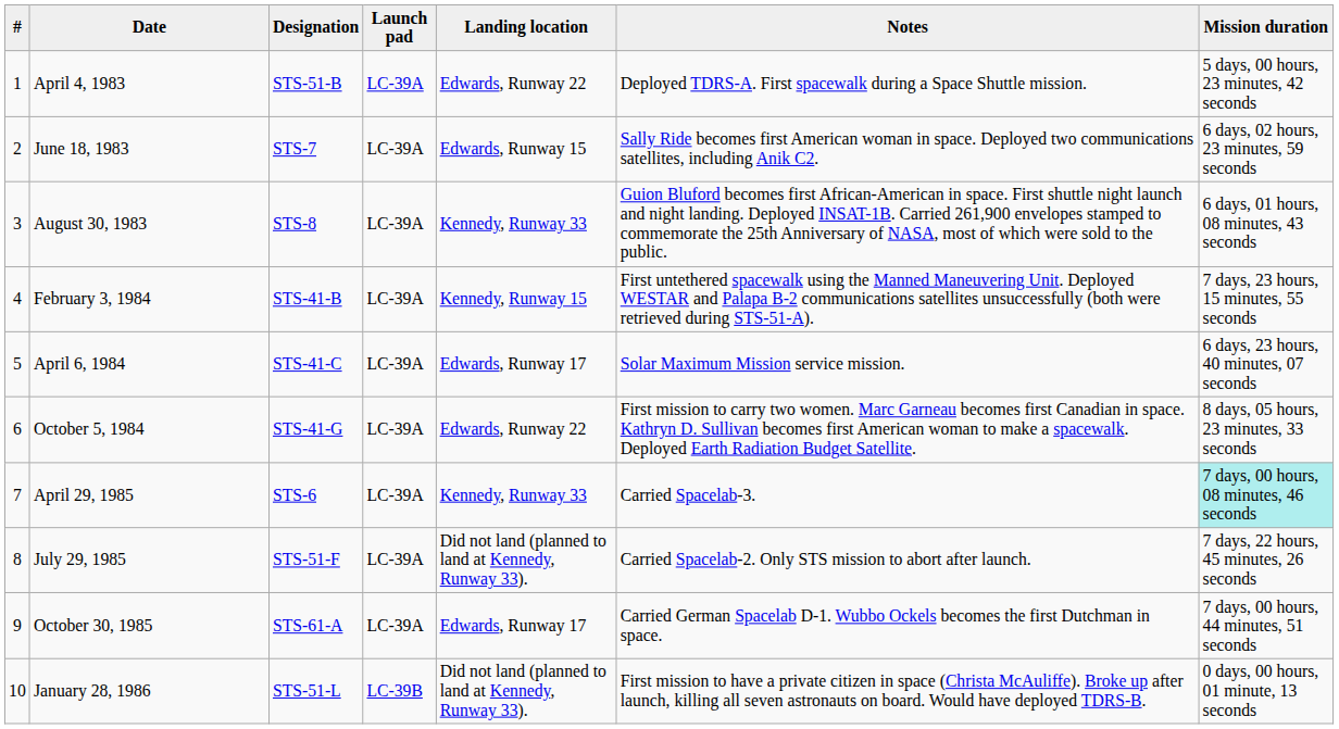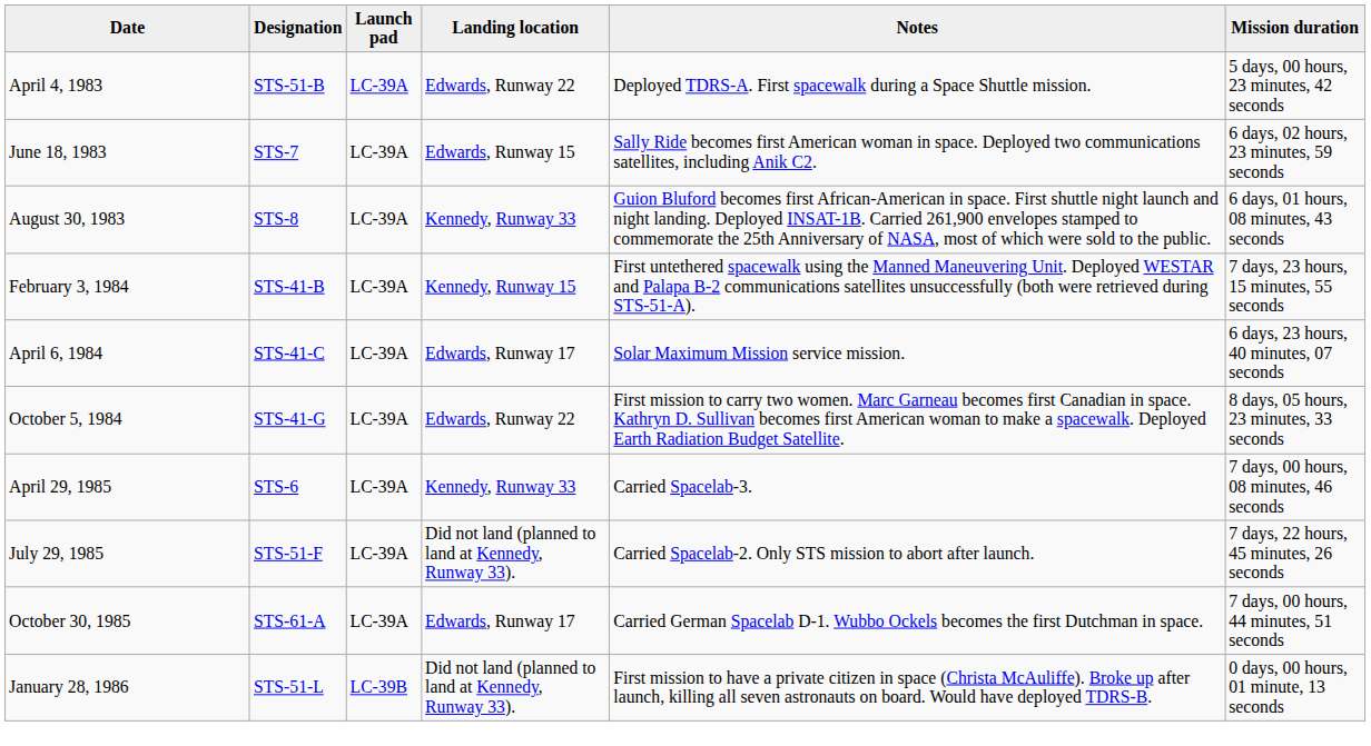- column: # | 1 | 2 | 3 | 4 | 5 | 6 | 7 | 8 | 9 | 10
April 29, 1985 | Mission duration: paleturquoise background -> no background
